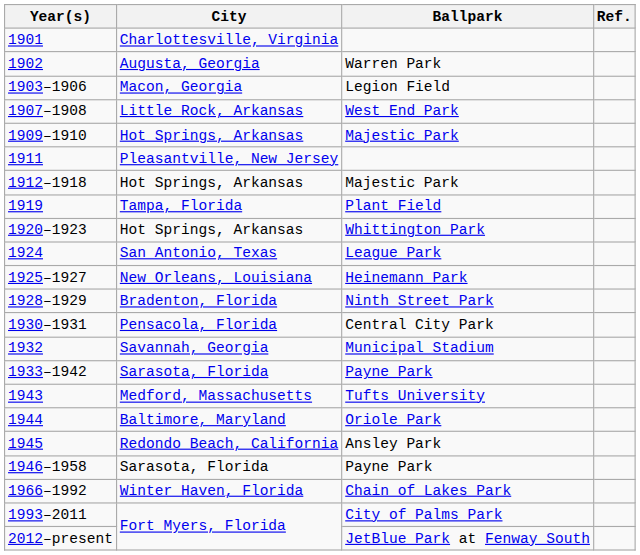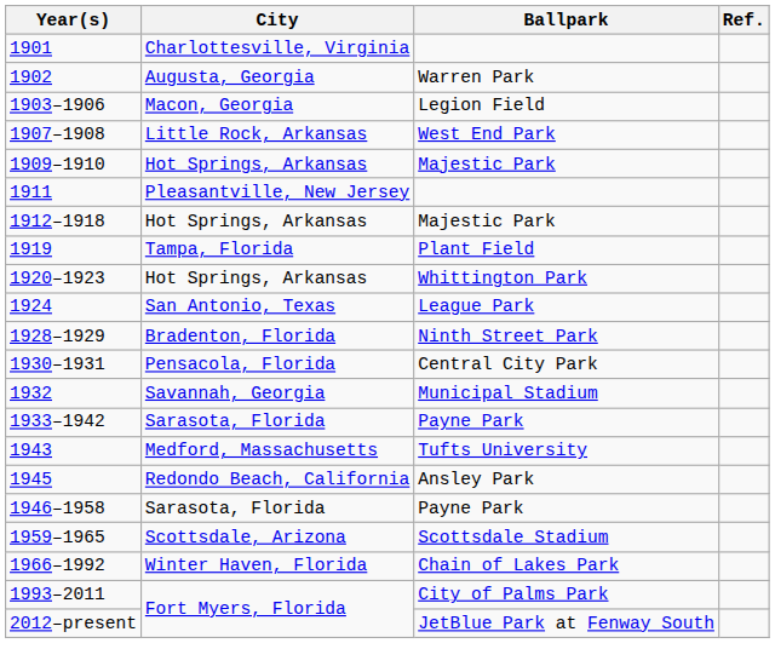- row: 1925–1927 | New Orleans, Louisiana | Heinemann Park
- row: 1944 | Baltimore, Maryland | Oriole Park
+ row: 1959–1965 | Scottsdale, Arizona | Scottsdale Stadium
